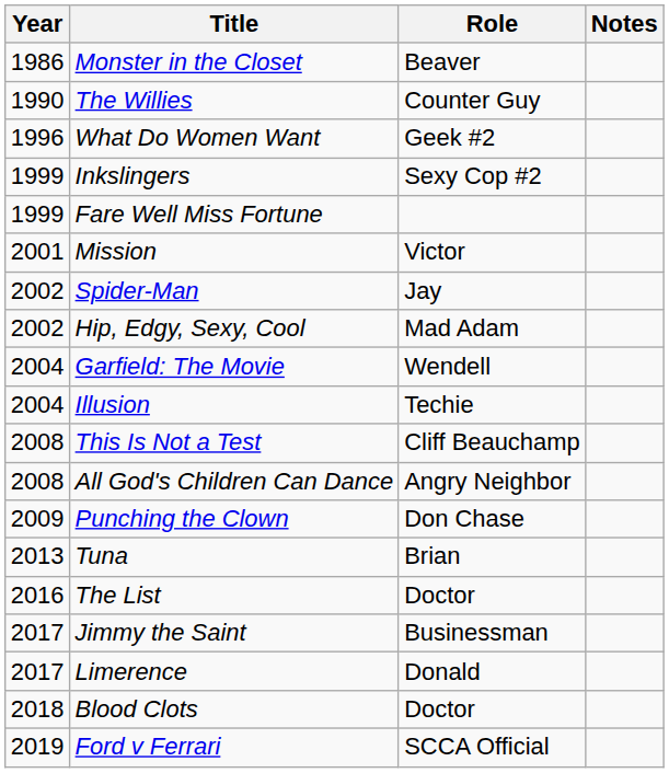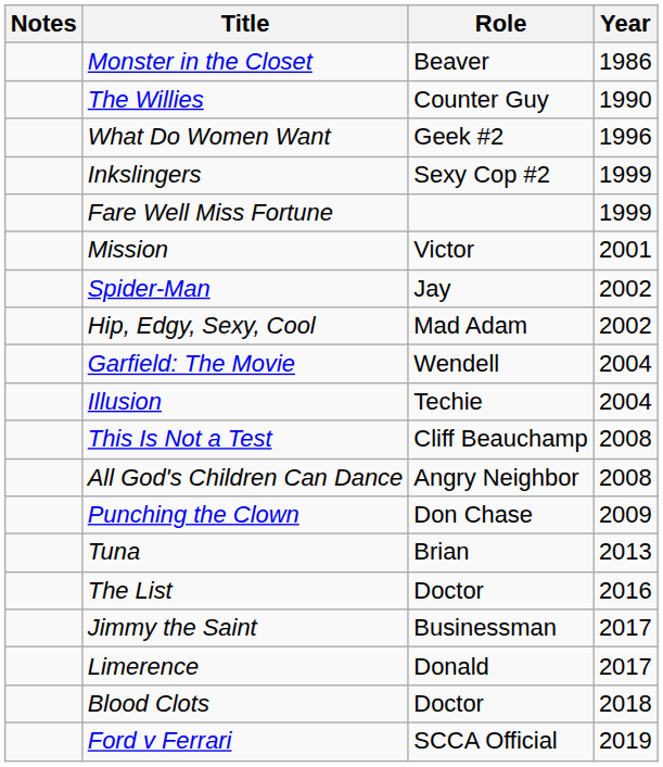columns swapped: Year <-> Notes
